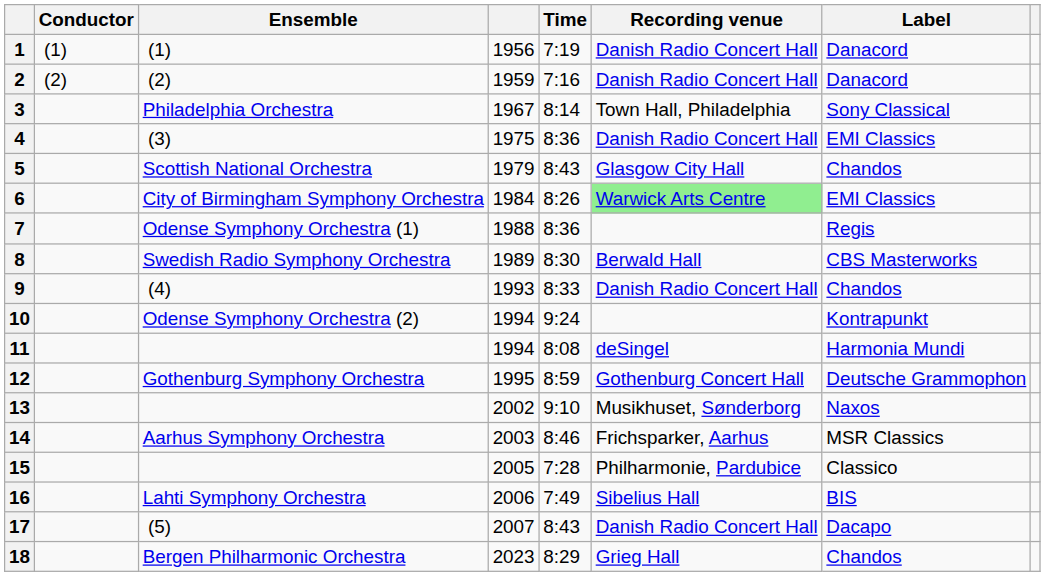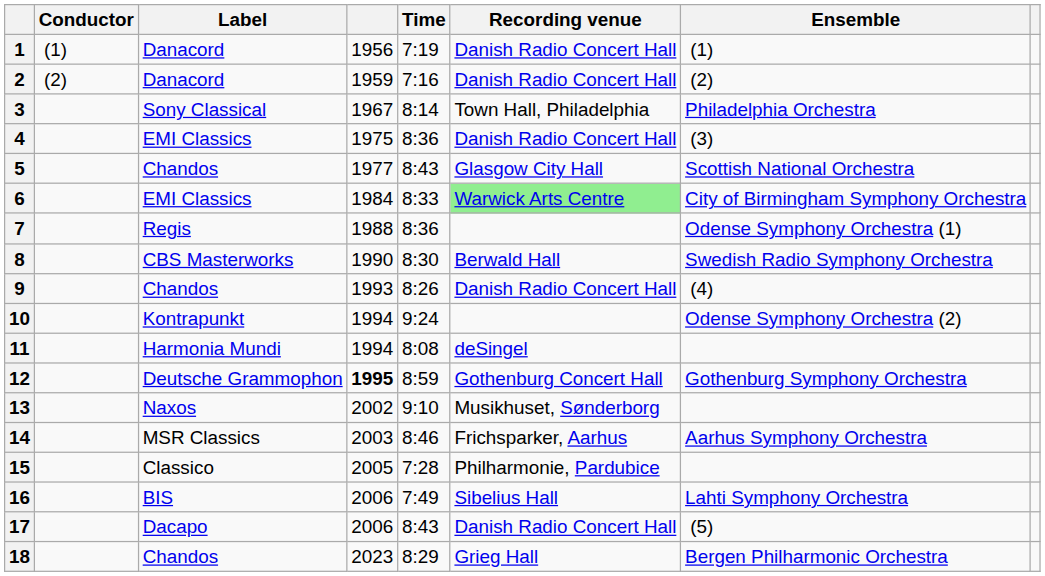columns swapped: Ensemble <-> Label
5 | column 4: 1979 -> 1977
6 | Time: 8:26 -> 8:33
8 | column 4: 1989 -> 1990
9 | Time: 8:33 -> 8:26
12 | column 4: normal -> bold
17 | column 4: 2007 -> 2006
